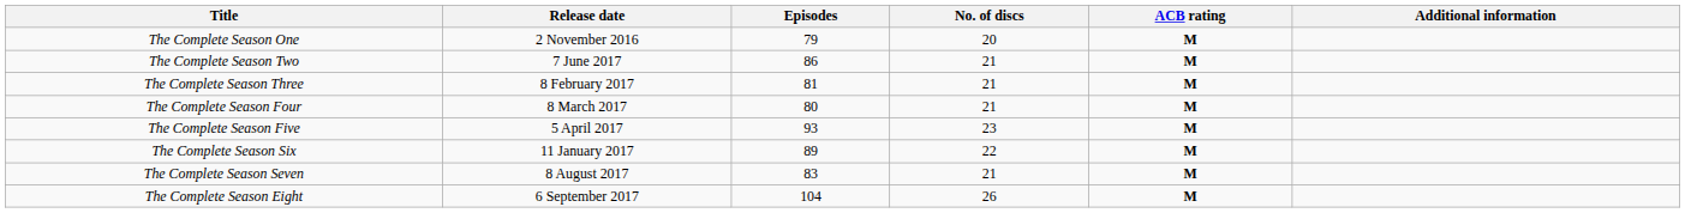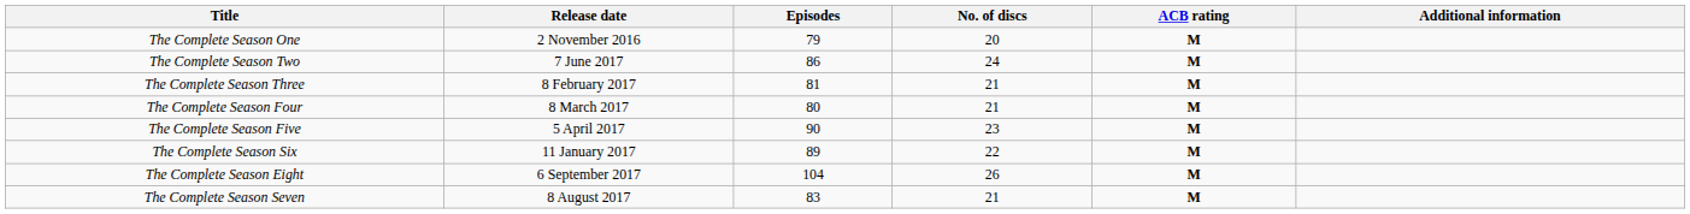The Complete Season Two | No. of discs: 21 -> 24
The Complete Season Five | Episodes: 93 -> 90
rows swapped: The Complete Season Seven <-> The Complete Season Eight
